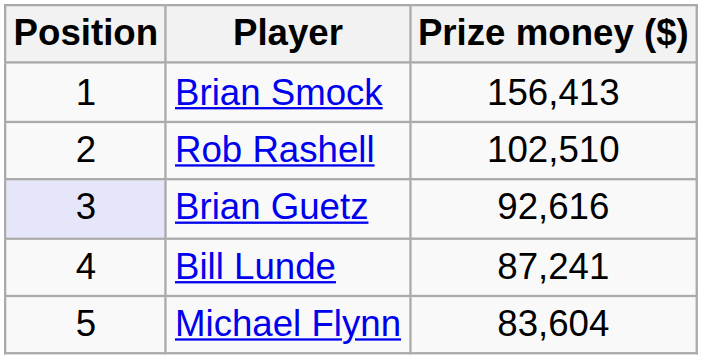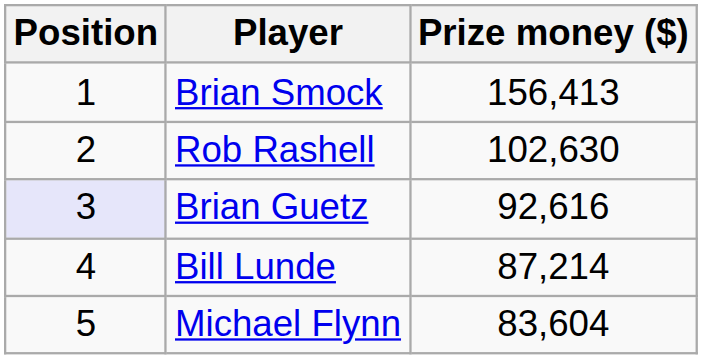Rob Rashell | Prize money ($): 102,510 -> 102,630
Bill Lunde | Prize money ($): 87,241 -> 87,214
